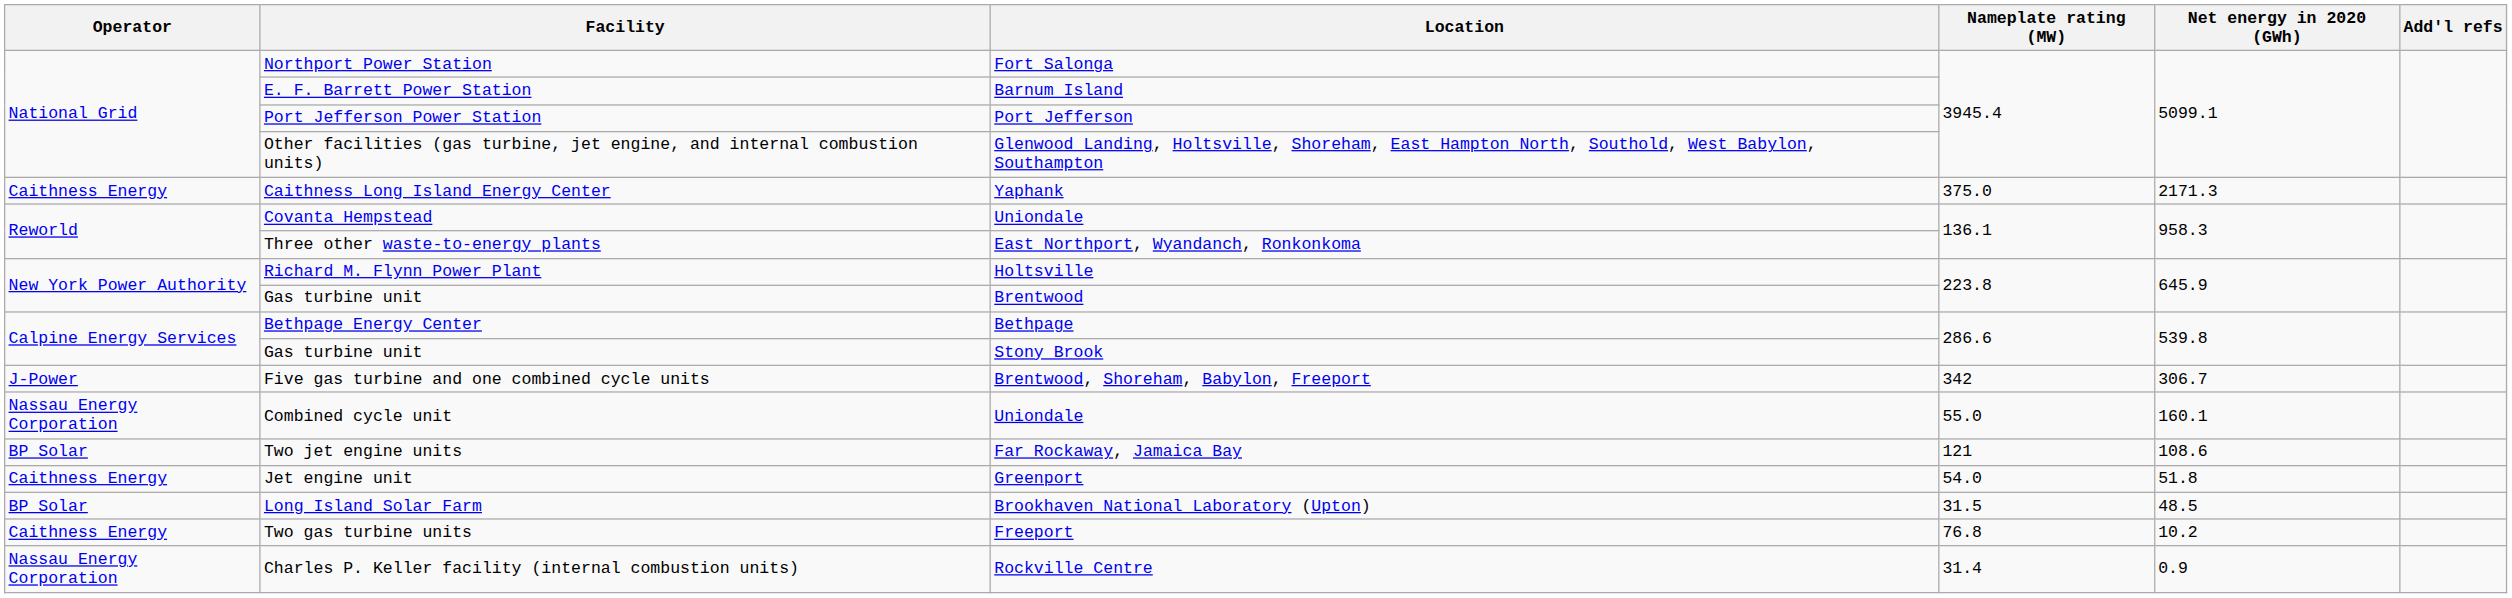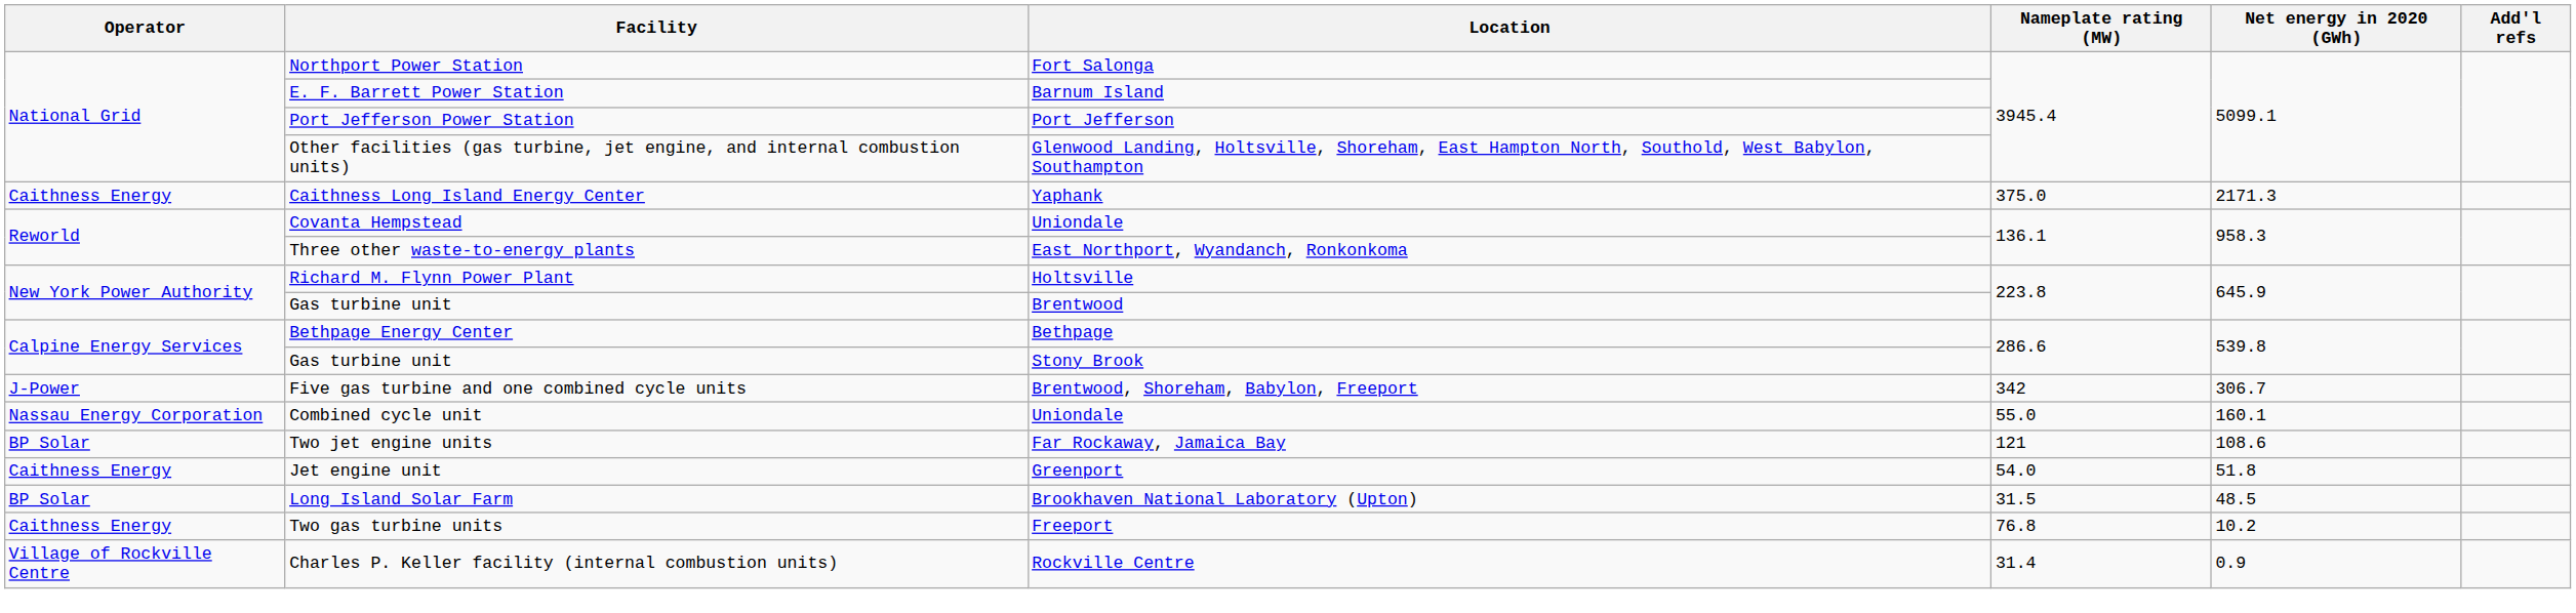Charles P. Keller facility (internal combustion units) | Operator: Nassau Energy Corporation -> Village of Rockville Centre
